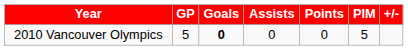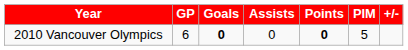2010 Vancouver Olympics | GP: 5 -> 6
2010 Vancouver Olympics | Points: normal -> bold
